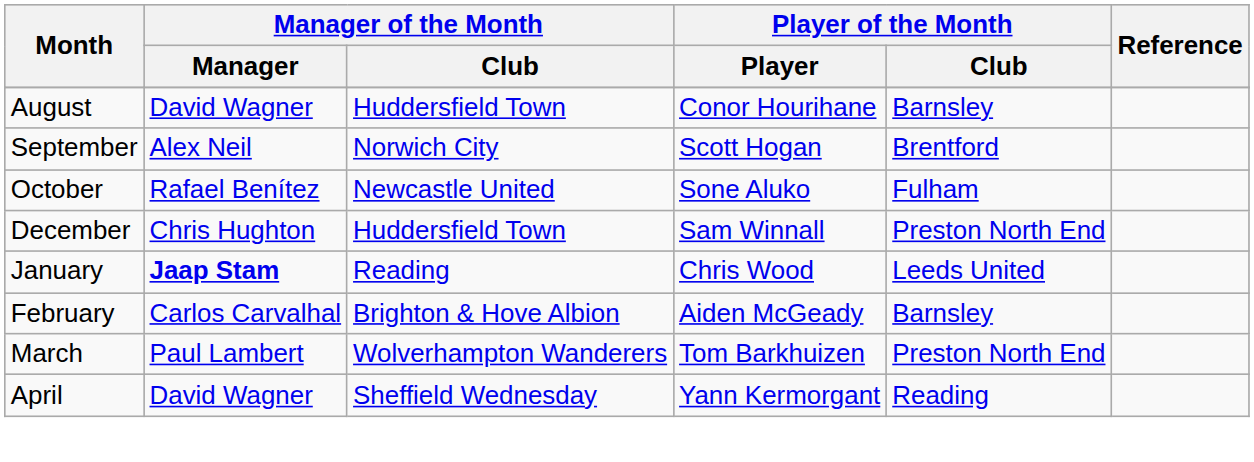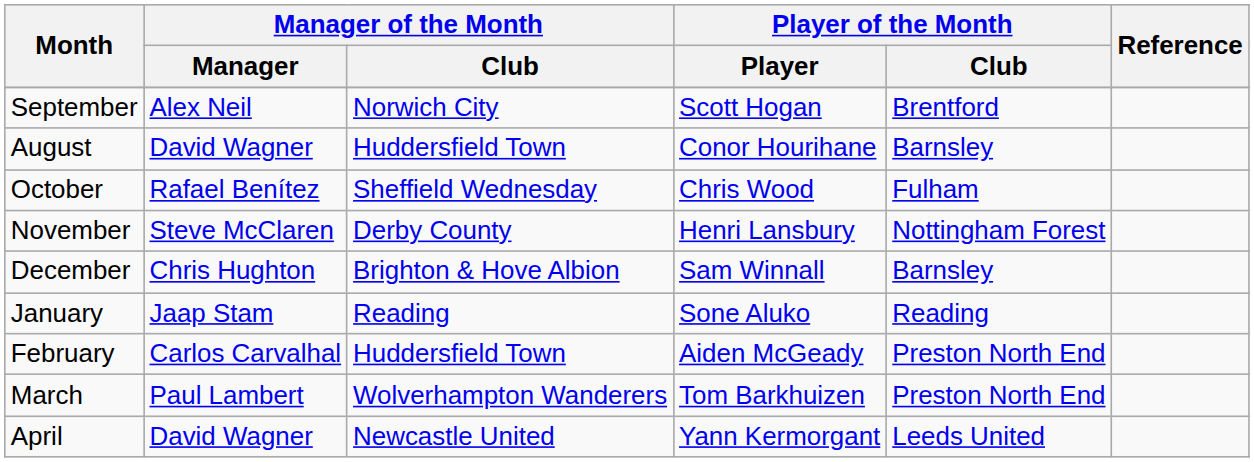rows swapped: August <-> September
October | Manager of the Month / Club: Newcastle United -> Sheffield Wednesday
October | Player of the Month / Player: Sone Aluko -> Chris Wood
+ row: November | Steve McClaren | Derby County | Henri Lansbury | Nottingham Forest
December | Manager of the Month / Club: Huddersfield Town -> Brighton & Hove Albion
December | Player of the Month / Club: Preston North End -> Barnsley
January | Manager of the Month / Manager: bold -> normal
January | Player of the Month / Player: Chris Wood -> Sone Aluko
January | Player of the Month / Club: Leeds United -> Reading
February | Manager of the Month / Club: Brighton & Hove Albion -> Huddersfield Town
February | Player of the Month / Club: Barnsley -> Preston North End
April | Manager of the Month / Club: Sheffield Wednesday -> Newcastle United
April | Player of the Month / Club: Reading -> Leeds United
